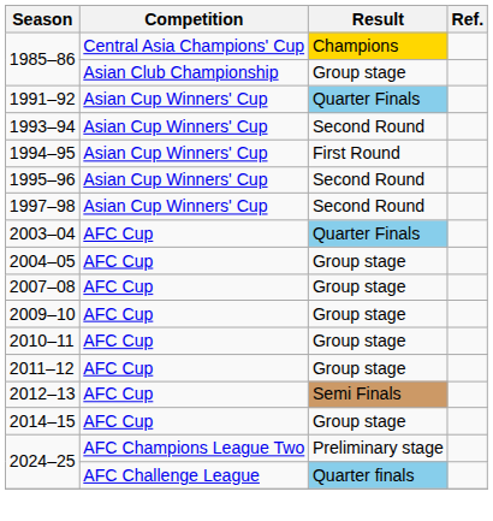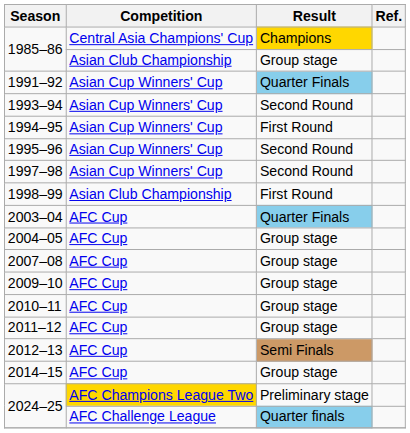+ row: 1998–99 | Asian Club Championship | First Round
2024–25 / Preliminary stage | Competition: no background -> gold background
